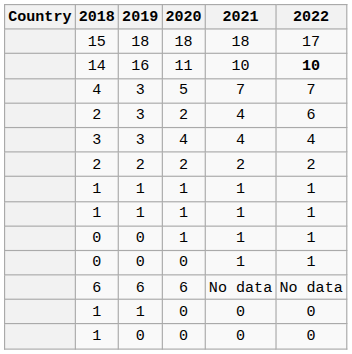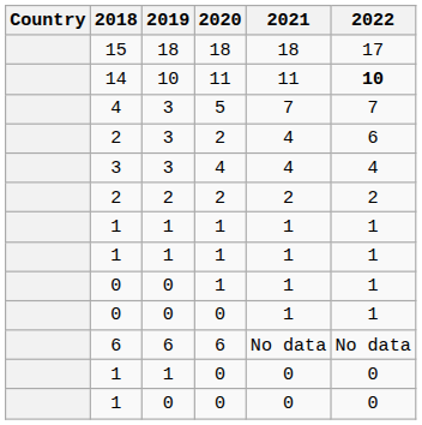14 | 2019: 16 -> 10
14 | 2021: 10 -> 11
